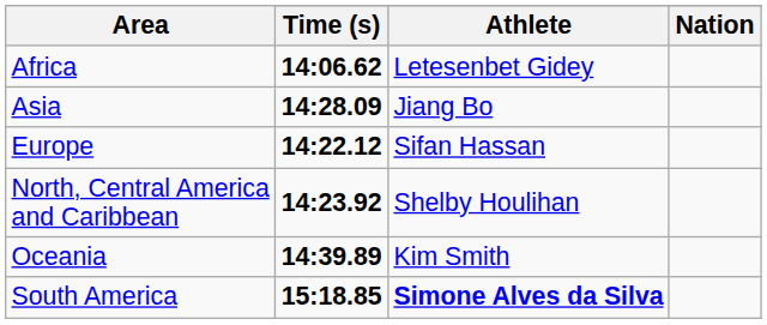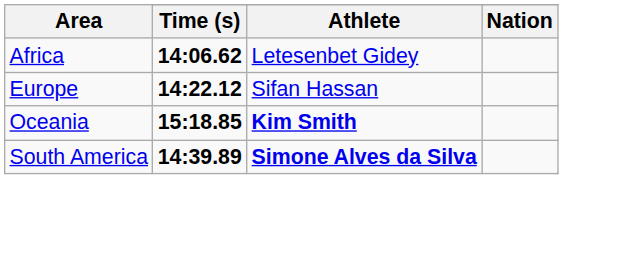- row: Asia | 14:28.09 | Jiang Bo
- row: North, Central America and Caribbean | 14:23.92 | Shelby Houlihan
Oceania | Time (s): 14:39.89 -> 15:18.85
Oceania | Athlete: normal -> bold
South America | Time (s): 15:18.85 -> 14:39.89
